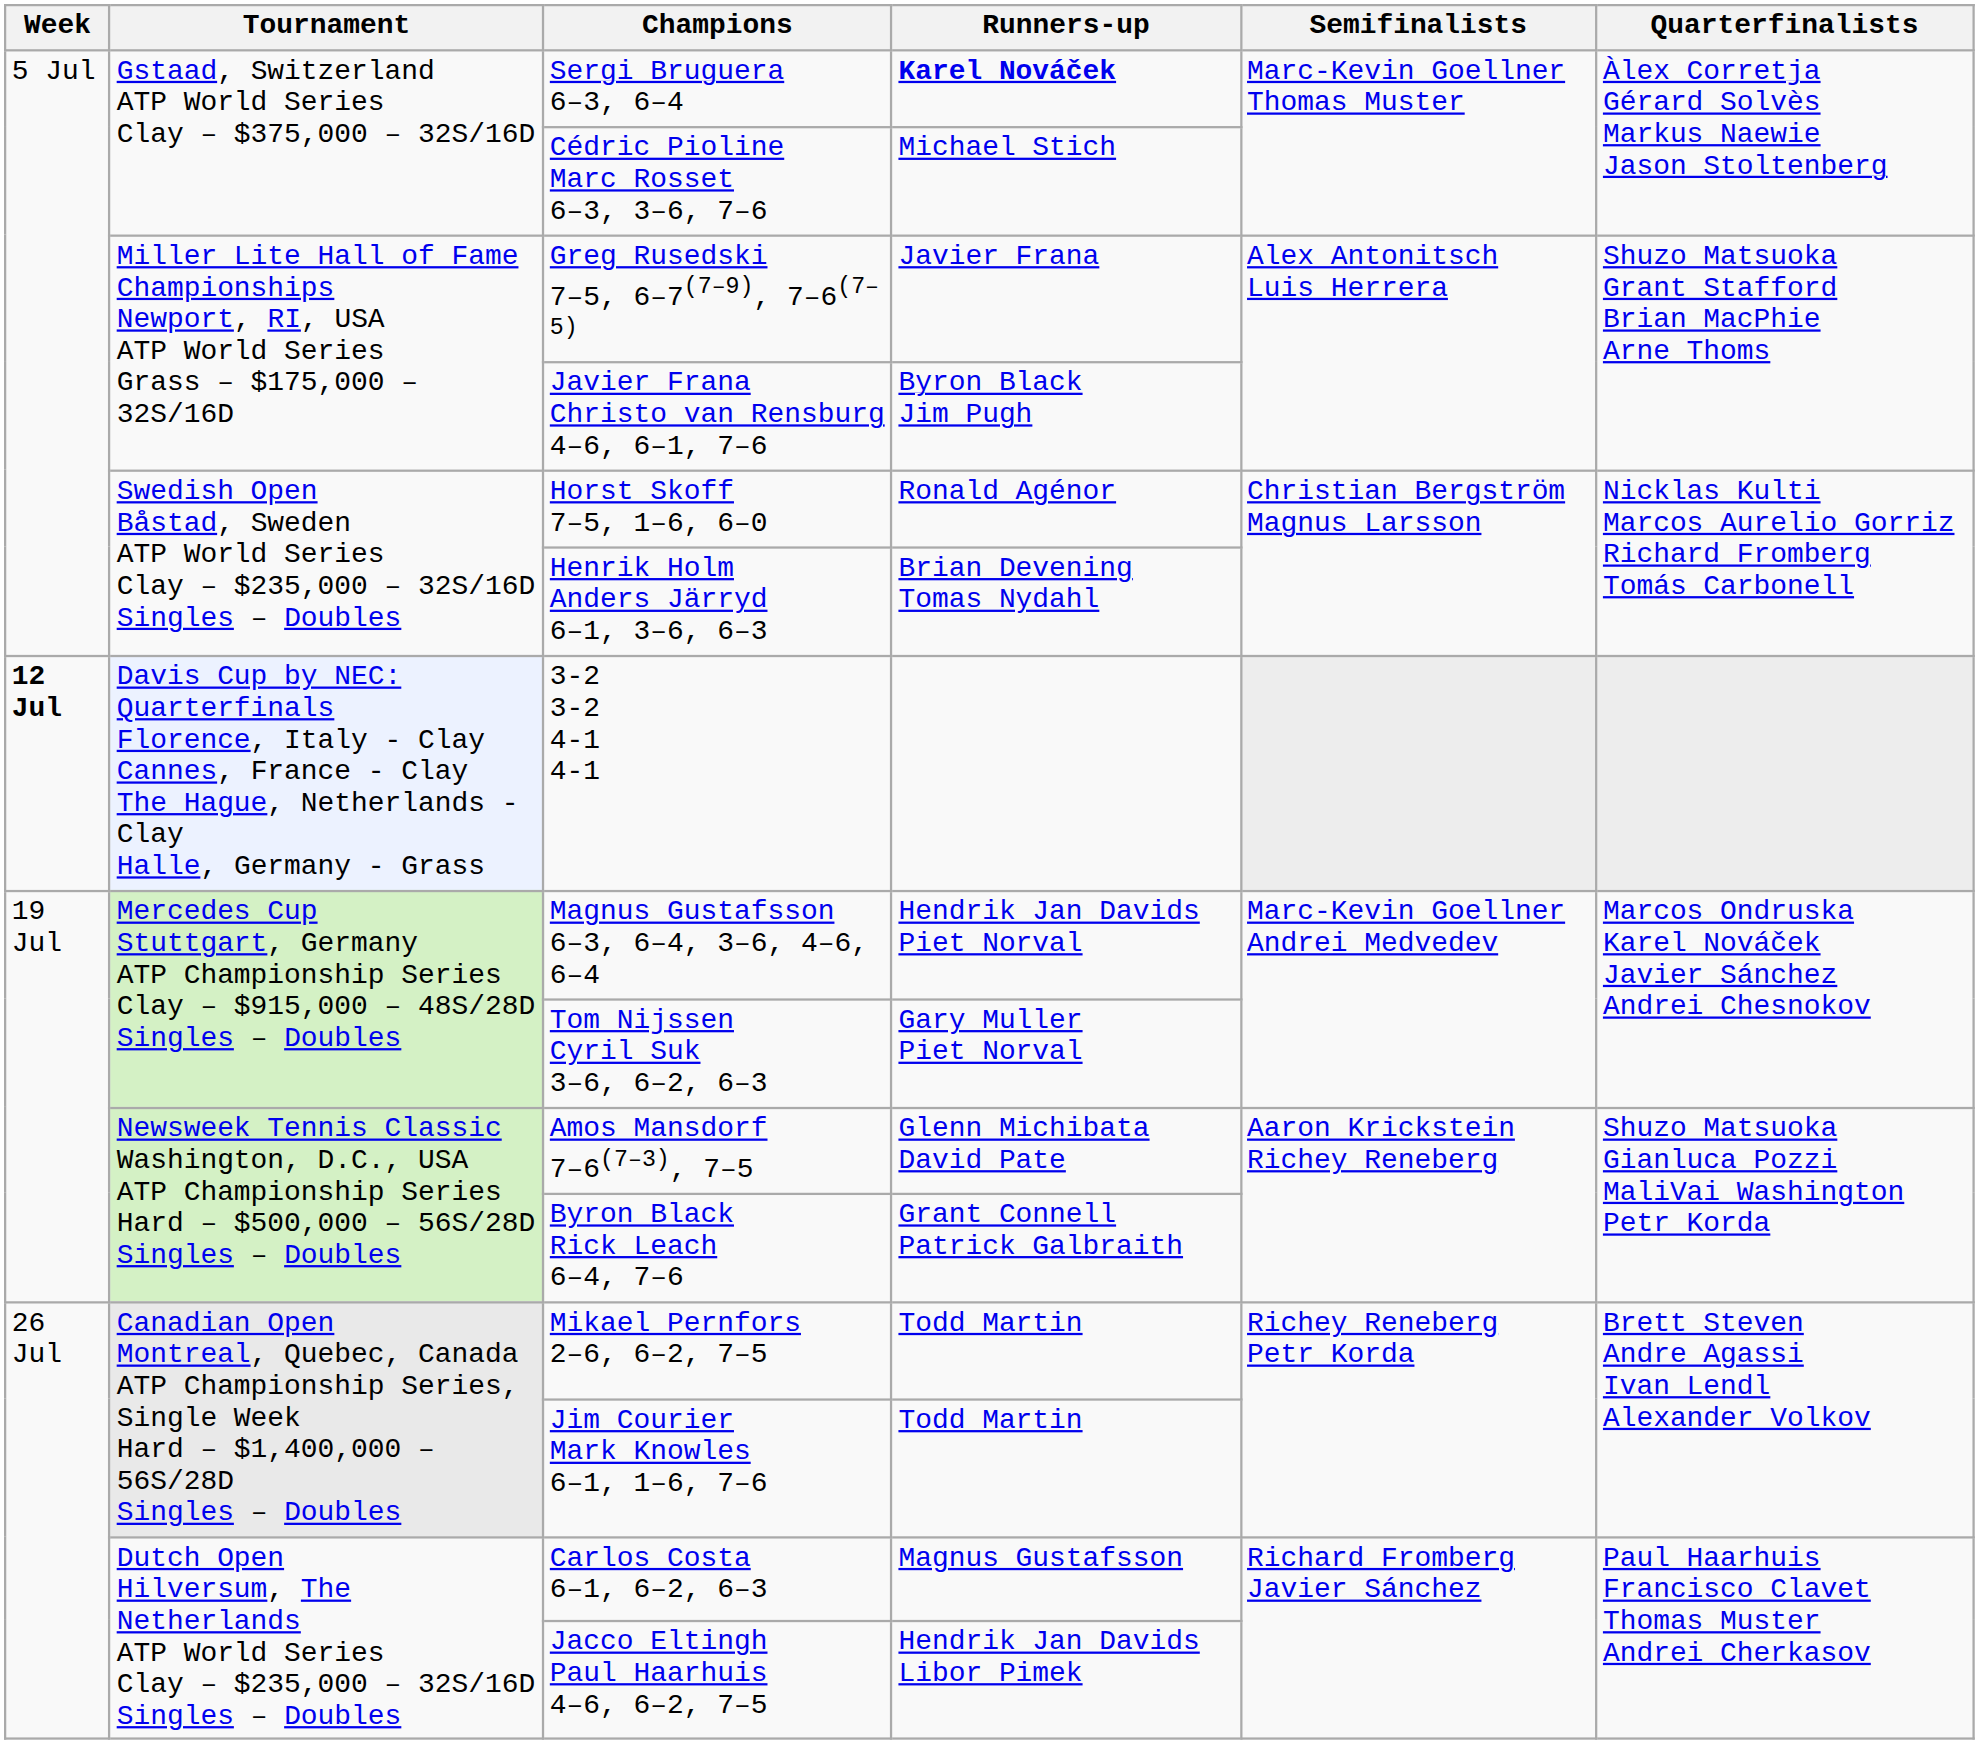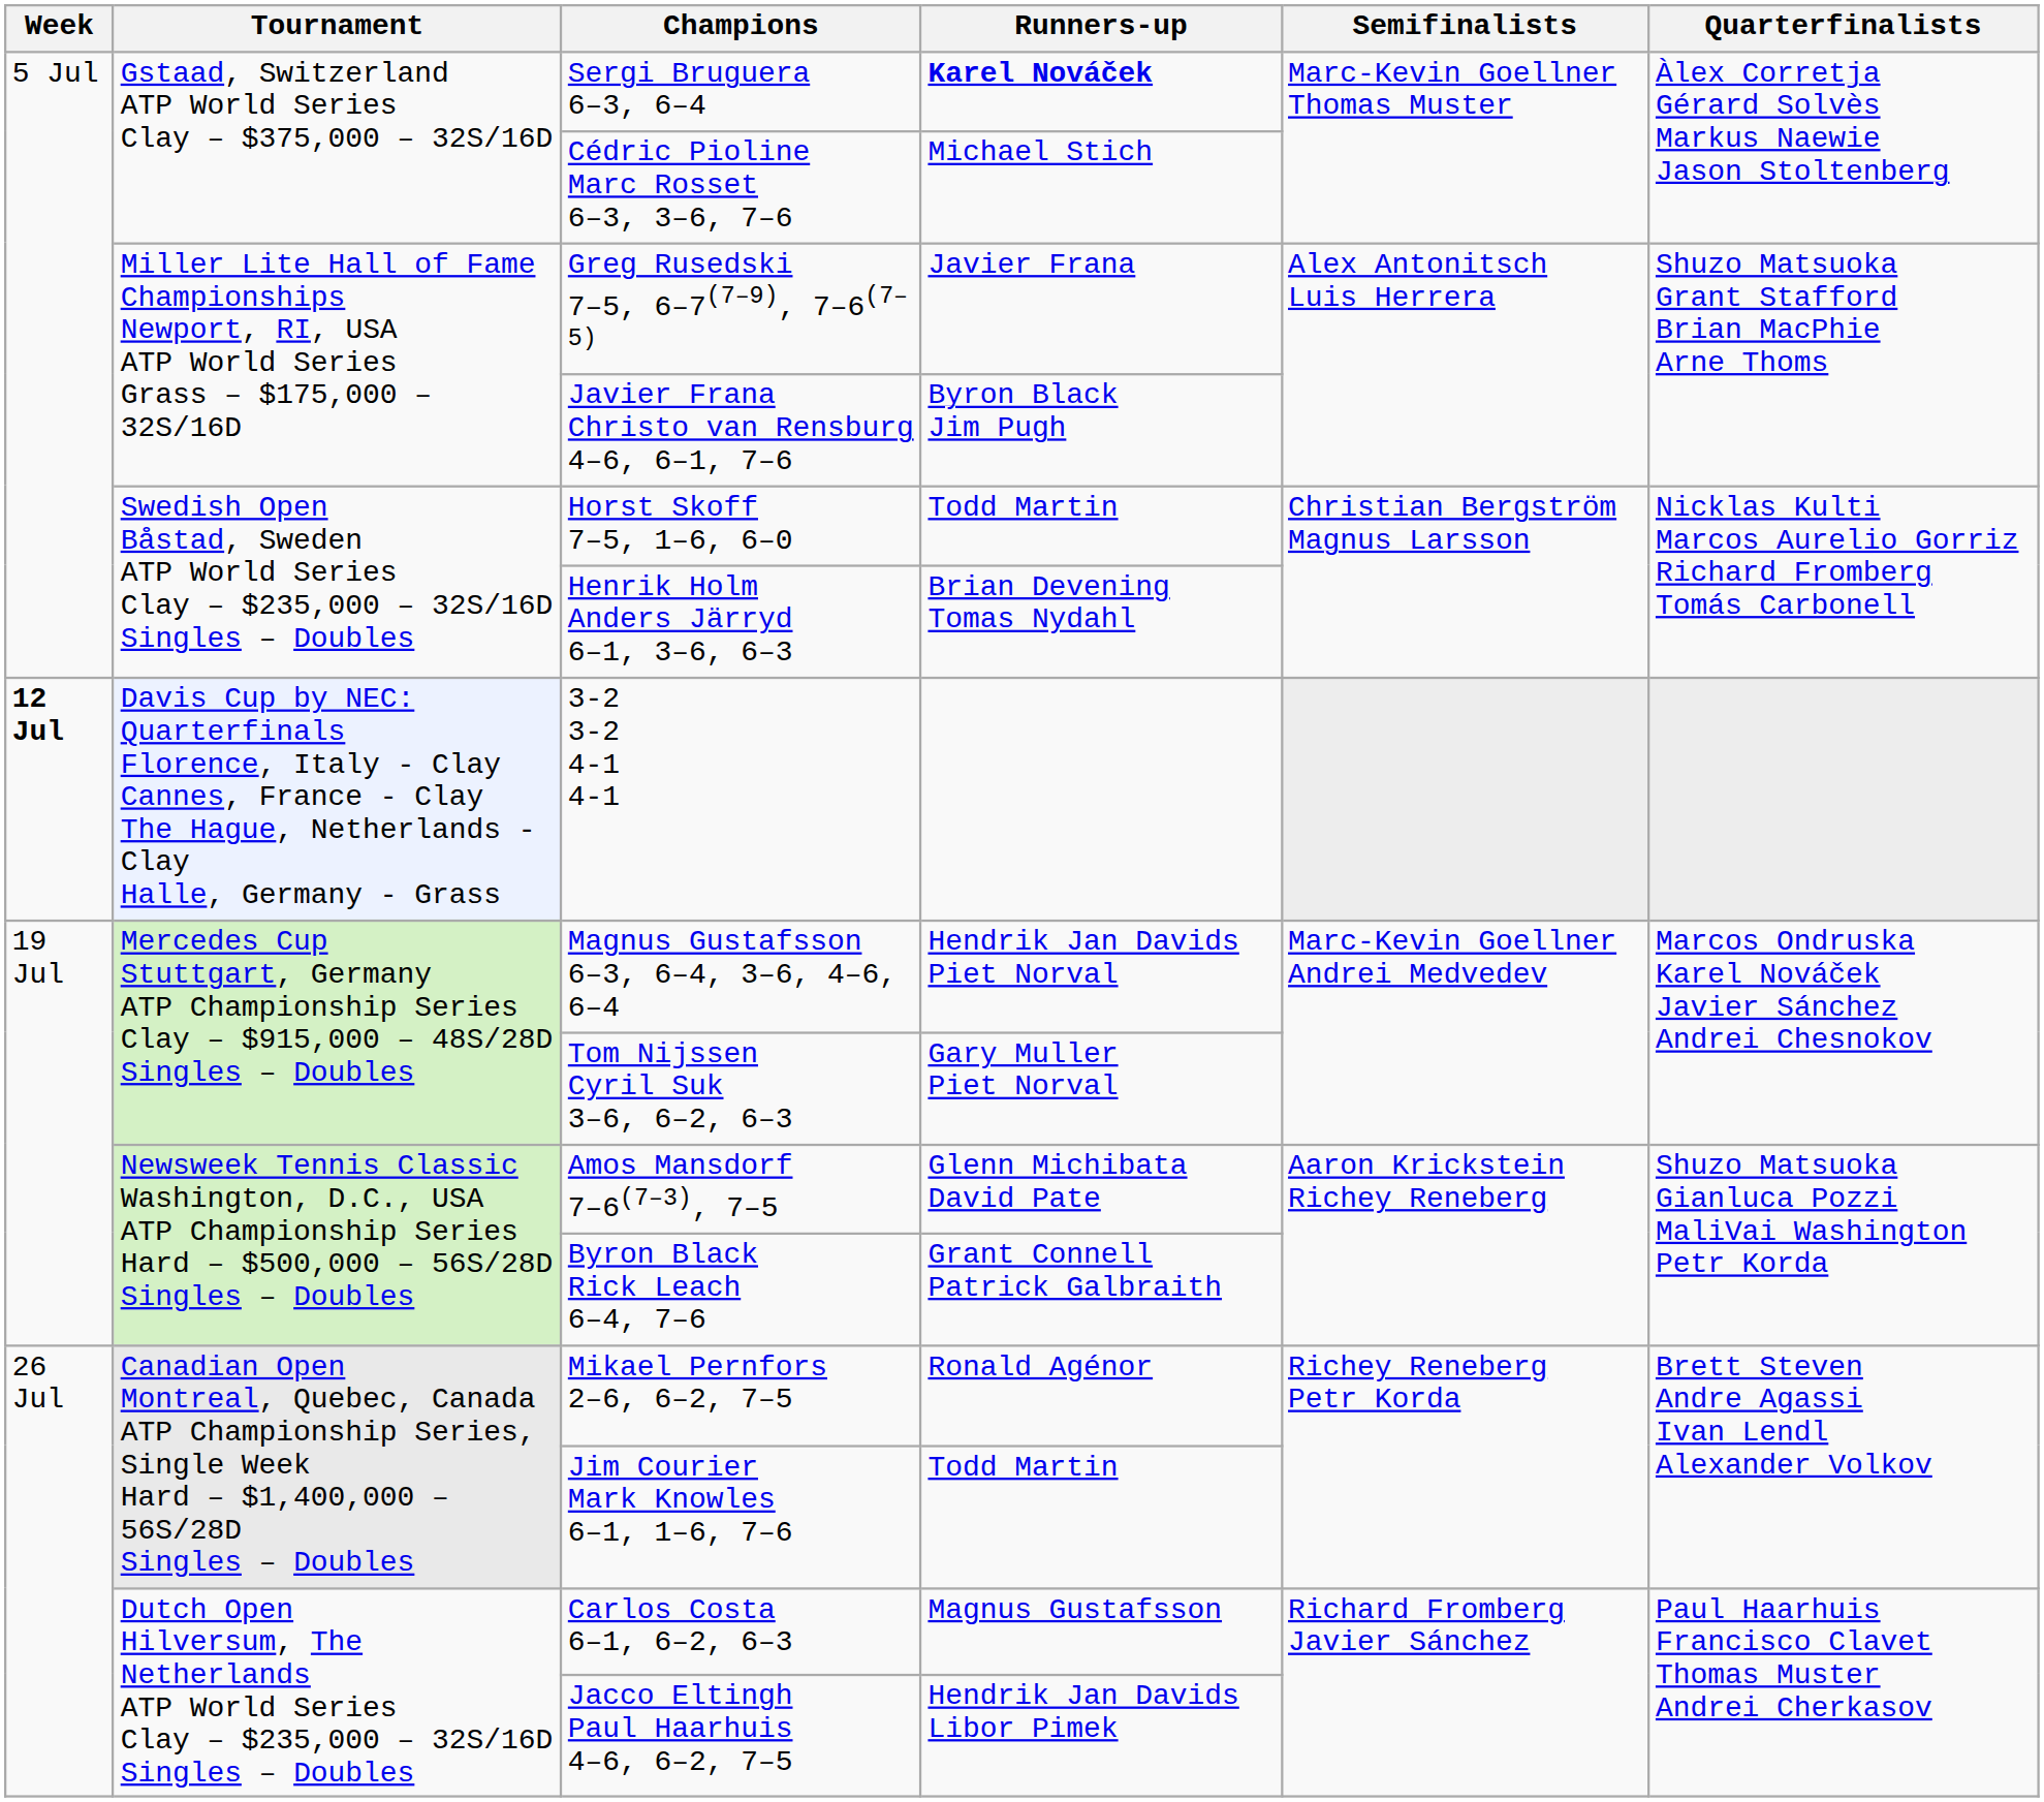Horst Skoff 7–5, 1–6, 6–0 | Runners-up: Ronald Agénor -> Todd Martin
Mikael Pernfors 2–6, 6–2, 7–5 | Runners-up: Todd Martin -> Ronald Agénor
